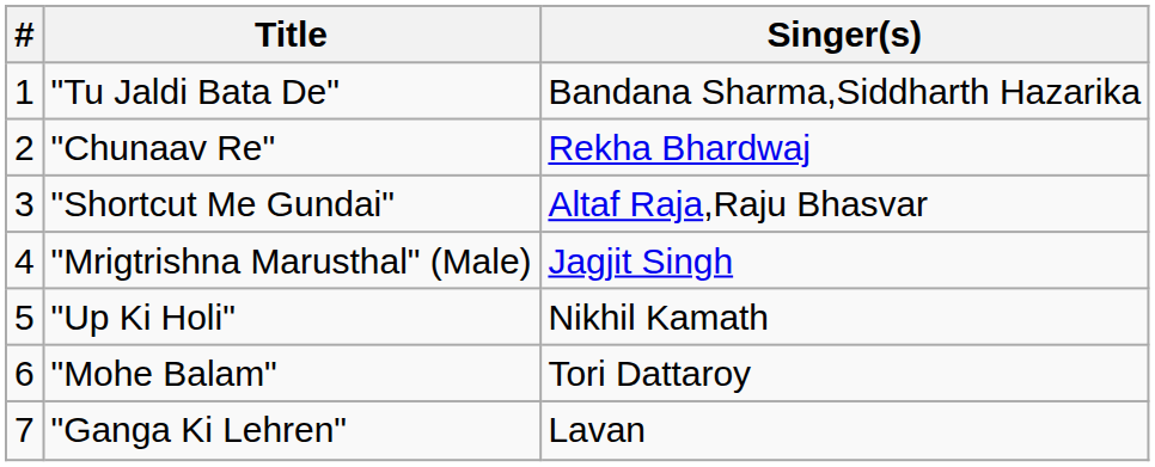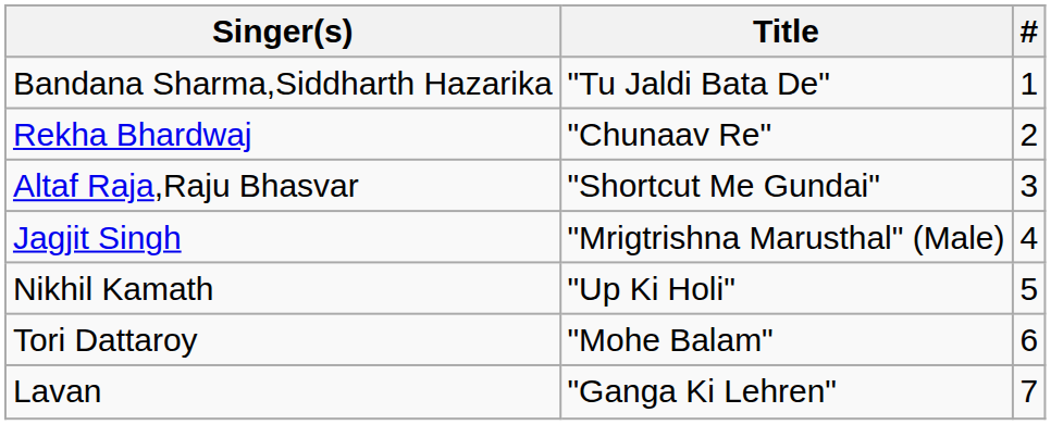columns swapped: # <-> Singer(s)
